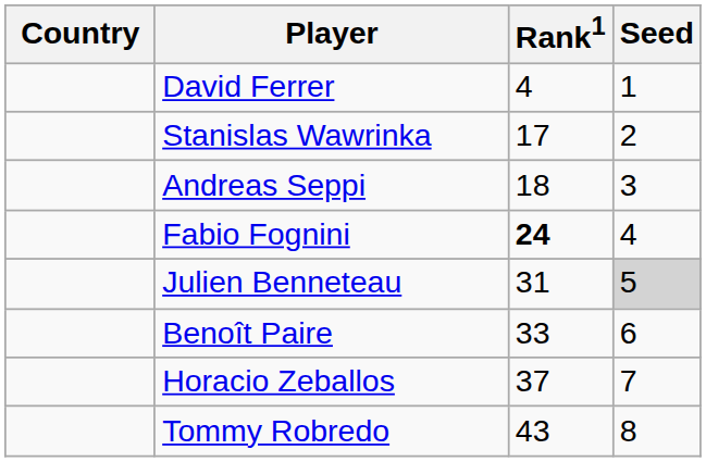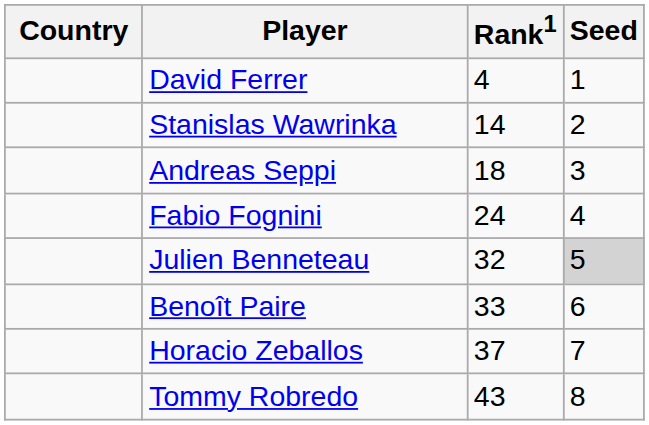Stanislas Wawrinka | Rank1: 17 -> 14
Fabio Fognini | Rank1: bold -> normal
Julien Benneteau | Rank1: 31 -> 32
